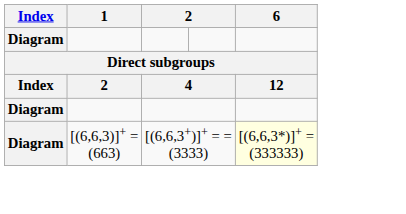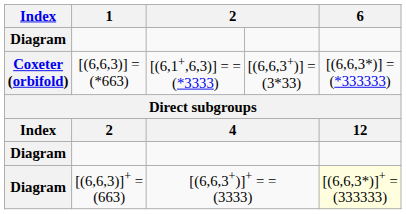+ row: Coxeter (orbifold) | [(6,6,3)] = (*663) | [(6,1+,6,3)] = = (*3333) | [(6,6,3+)] = (3*33) | [(6,6,3*)] = (*333333)
